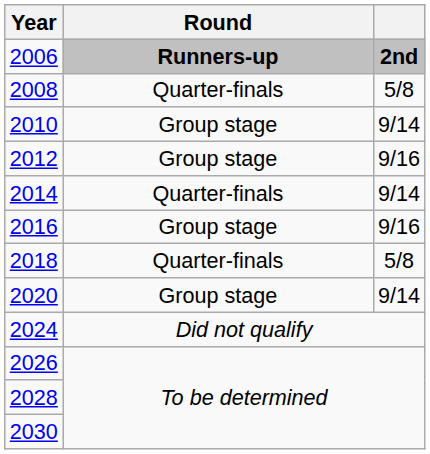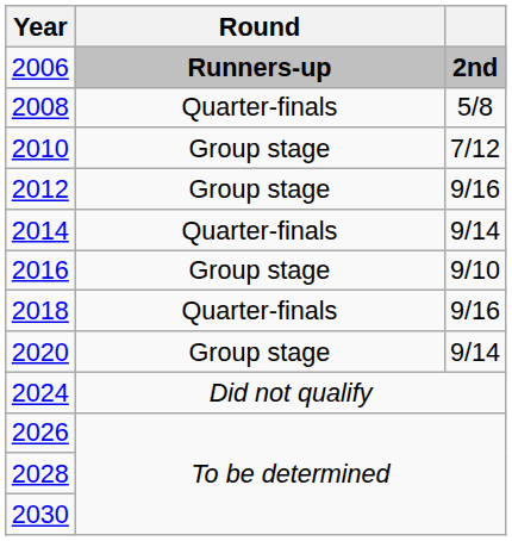2010 | column 3: 9/14 -> 7/12
2016 | column 3: 9/16 -> 9/10
2018 | column 3: 5/8 -> 9/16
